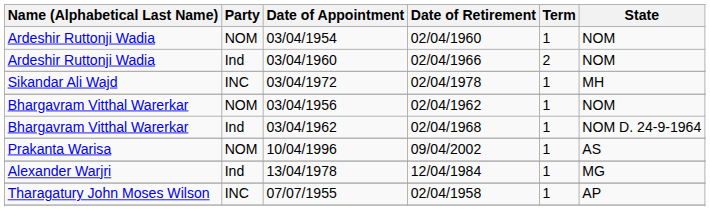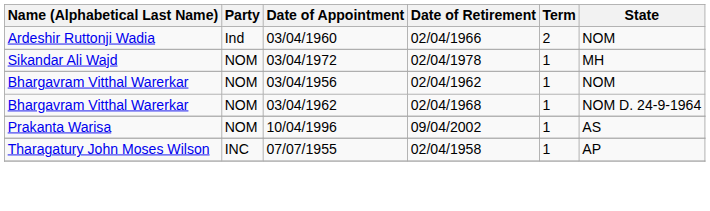- row: Ardeshir Ruttonji Wadia | NOM | 03/04/1954 | 02/04/1960 | 1 | NOM
03/04/1972 | Party: INC -> NOM
03/04/1962 | Party: Ind -> NOM
- row: Alexander Warjri | Ind | 13/04/1978 | 12/04/1984 | 1 | MG
